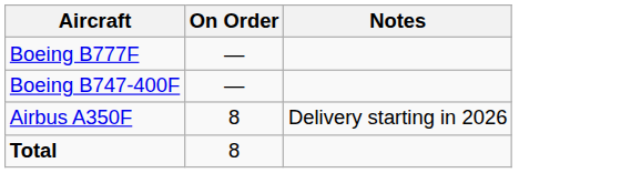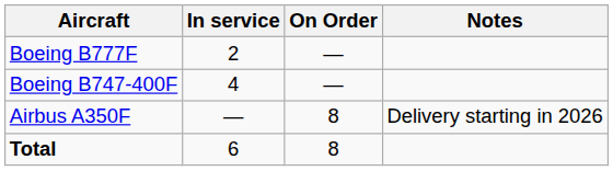+ column: In service | 2 | 4 | — | 6
